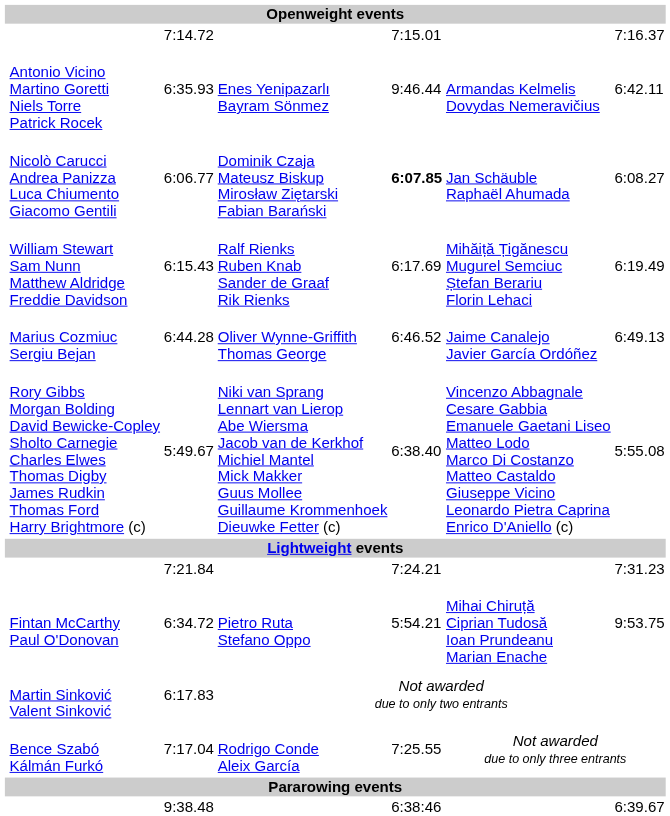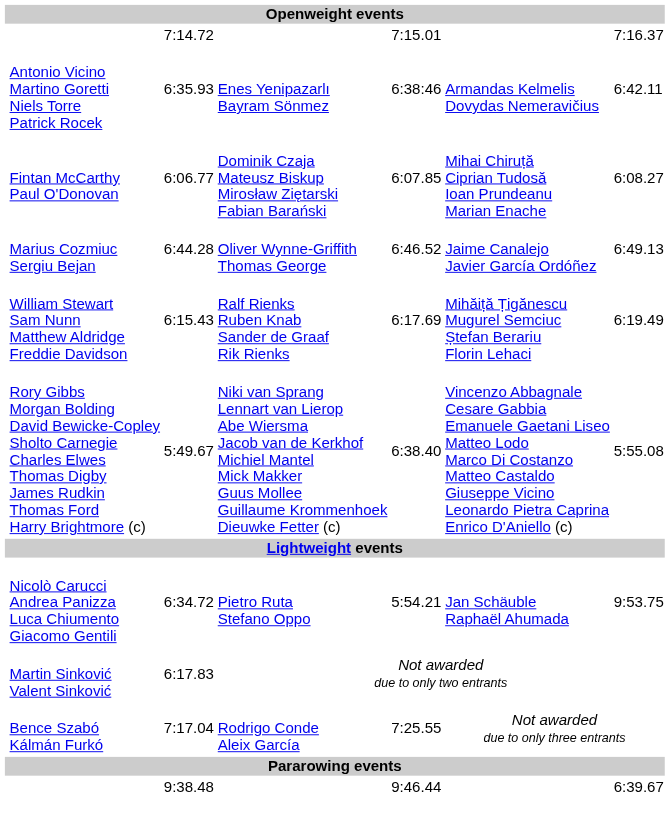6:35.93 | column 5: 9:46.44 -> 6:38:46
6:06.77 | column 2: Nicolò Carucci Andrea Panizza Luca Chiumento Giacomo Gentili -> Fintan McCarthy Paul O'Donovan
6:06.77 | column 5: bold -> normal
6:06.77 | column 6: Jan Schäuble Raphaël Ahumada -> Mihai Chiruță Ciprian Tudosă Ioan Prundeanu Marian Enache
rows swapped: 6:44.28 <-> 6:15.43
- row: 7:21.84 | 7:24.21 | 7:31.23
6:34.72 | column 2: Fintan McCarthy Paul O'Donovan -> Nicolò Carucci Andrea Panizza Luca Chiumento Giacomo Gentili
6:34.72 | column 6: Mihai Chiruță Ciprian Tudosă Ioan Prundeanu Marian Enache -> Jan Schäuble Raphaël Ahumada
9:38.48 | column 5: 6:38:46 -> 9:46.44
